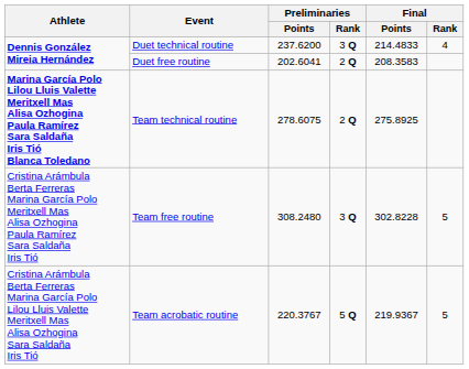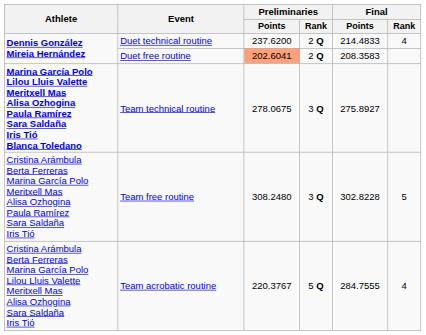Duet technical routine | Preliminaries / Rank: 3 Q -> 2 Q
Duet free routine | Preliminaries / Points: no background -> lightsalmon background
Team technical routine | Preliminaries / Points: 278.6075 -> 278.0675
Team technical routine | Preliminaries / Rank: 2 Q -> 3 Q
Team technical routine | Final / Points: 275.8925 -> 275.8927
Team acrobatic routine | Final / Points: 219.9367 -> 284.7555
Team acrobatic routine | Final / Rank: 5 -> 4
